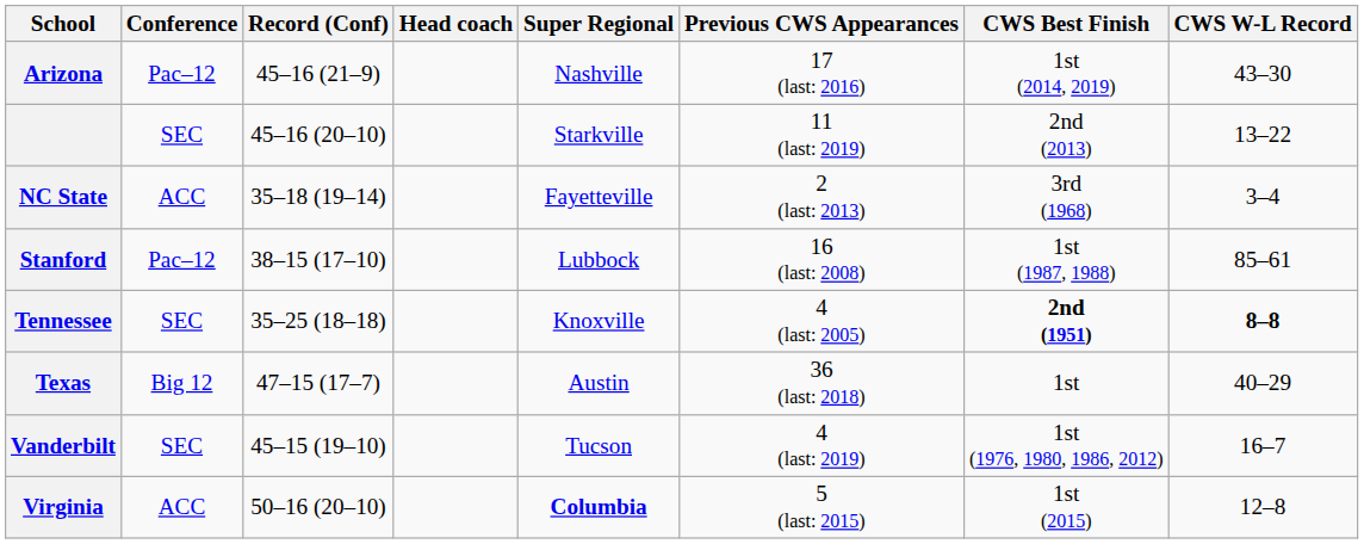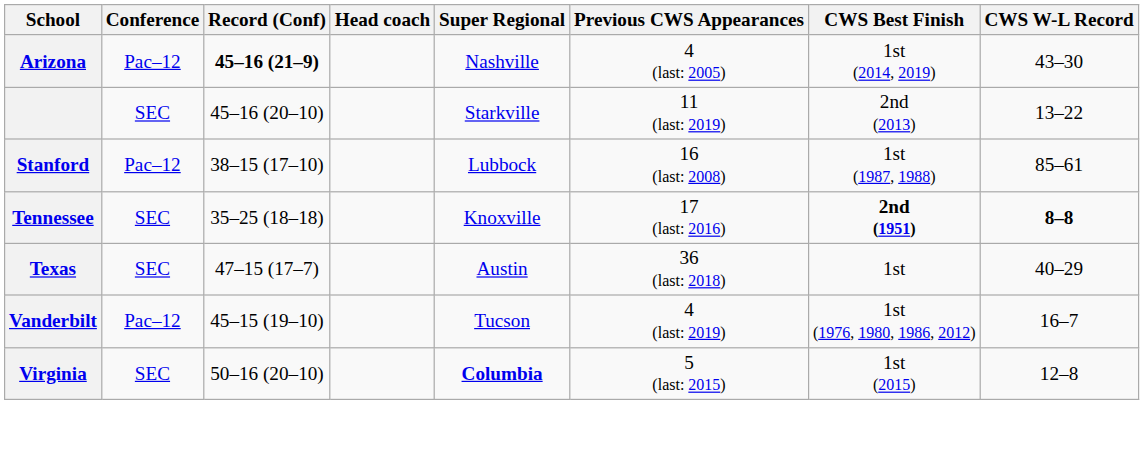Arizona | Record (Conf): normal -> bold
Arizona | Previous CWS Appearances: 17 (last: 2016) -> 4 (last: 2005)
- row: NC State | ACC | 35–18 (19–14) | Fayetteville | 2 (last: 2013) | 3rd (1968) | 3–4
Tennessee | Previous CWS Appearances: 4 (last: 2005) -> 17 (last: 2016)
Texas | Conference: Big 12 -> SEC
Vanderbilt | Conference: SEC -> Pac–12
Virginia | Conference: ACC -> SEC
